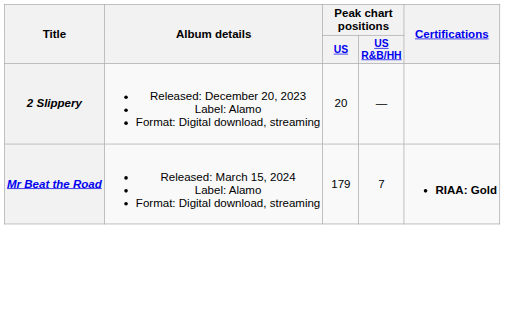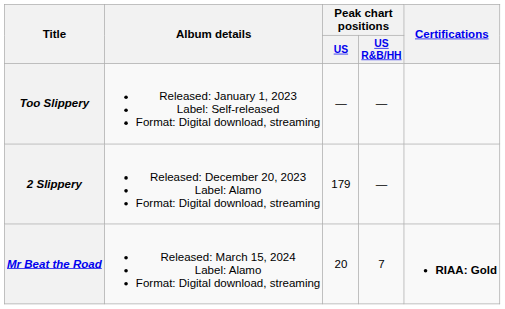+ row: Too Slippery | Released: January 1, 2023 Label: Self-released Format: Digital download, streaming | — | —
2 Slippery | Peak chart positions / US: 20 -> 179
Mr Beat the Road | Peak chart positions / US: 179 -> 20
